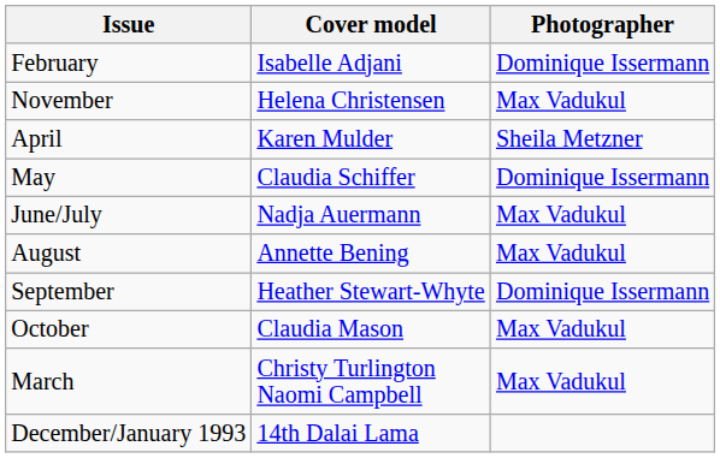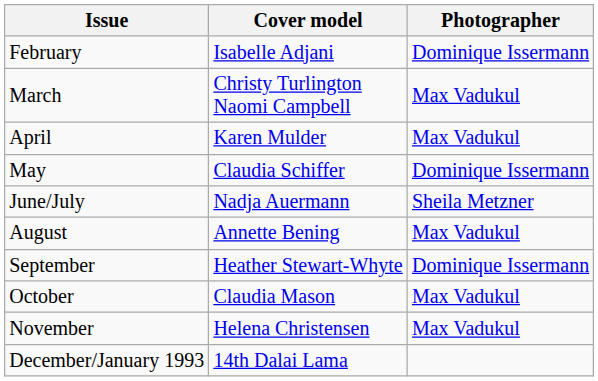rows swapped: March <-> November
April | Photographer: Sheila Metzner -> Max Vadukul
June/July | Photographer: Max Vadukul -> Sheila Metzner
